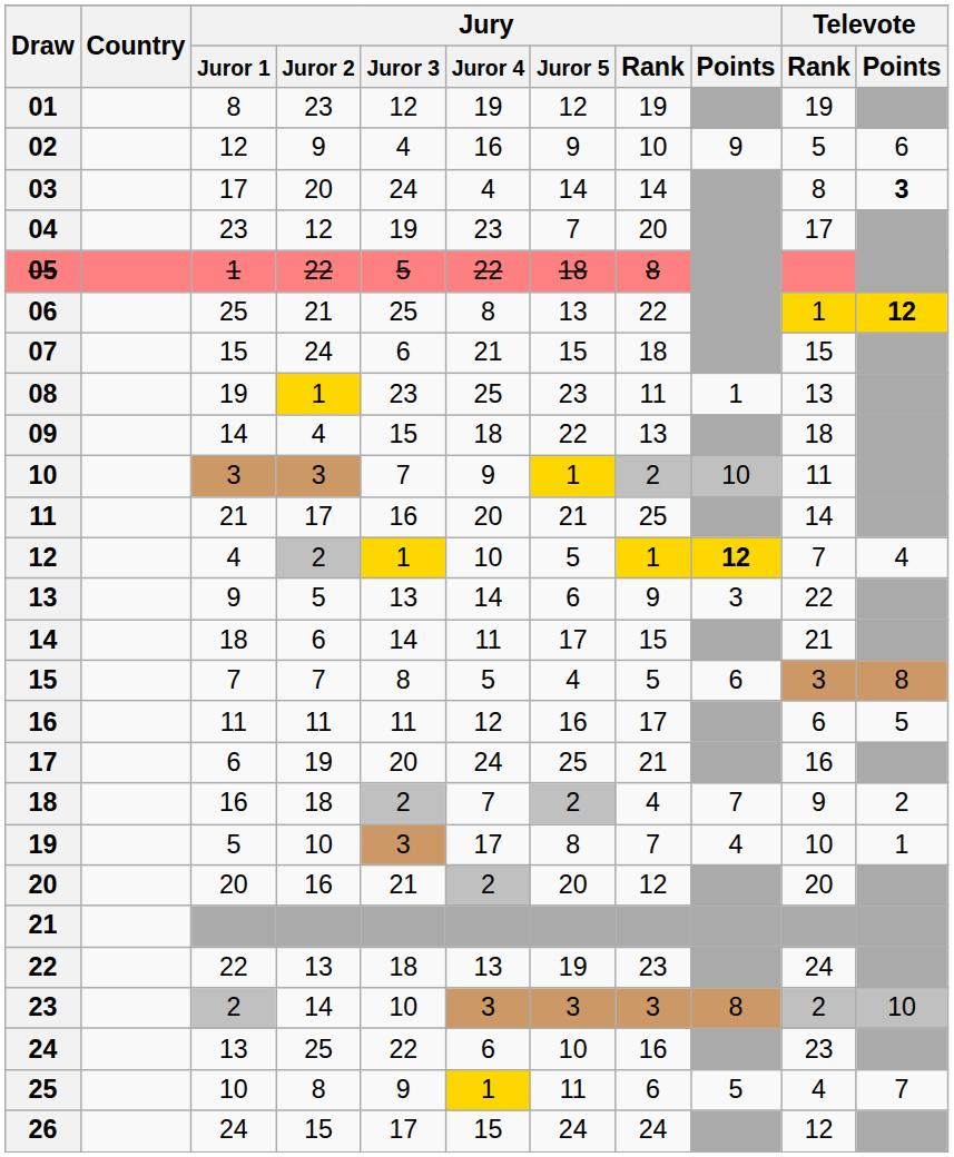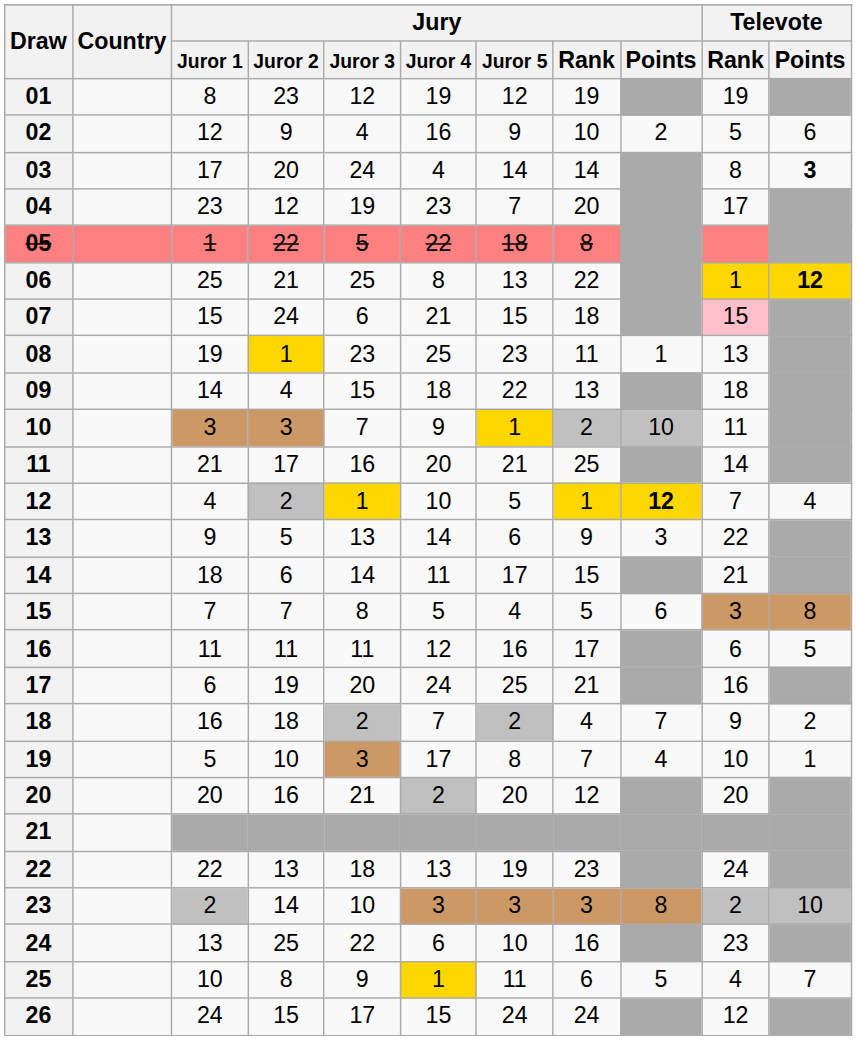02 | Jury / Points: 9 -> 2
07 | Televote / Rank: no background -> pink background
